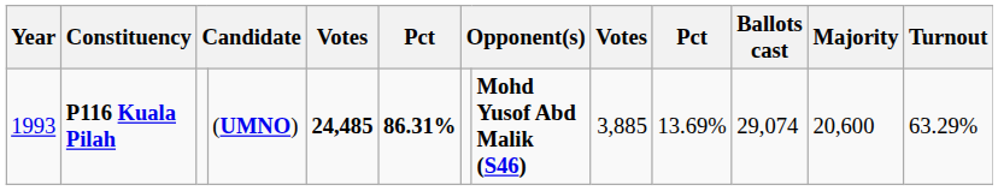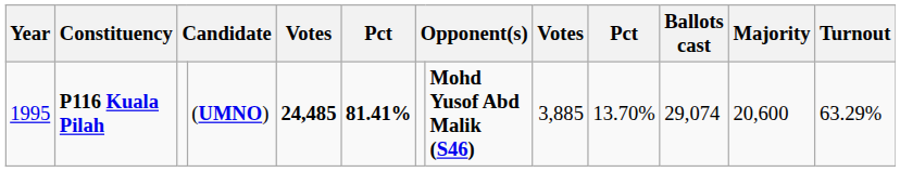P116 Kuala Pilah | Year: 1993 -> 1995
P116 Kuala Pilah | column 6: 86.31% -> 81.41%
P116 Kuala Pilah | column 10: 13.69% -> 13.70%
